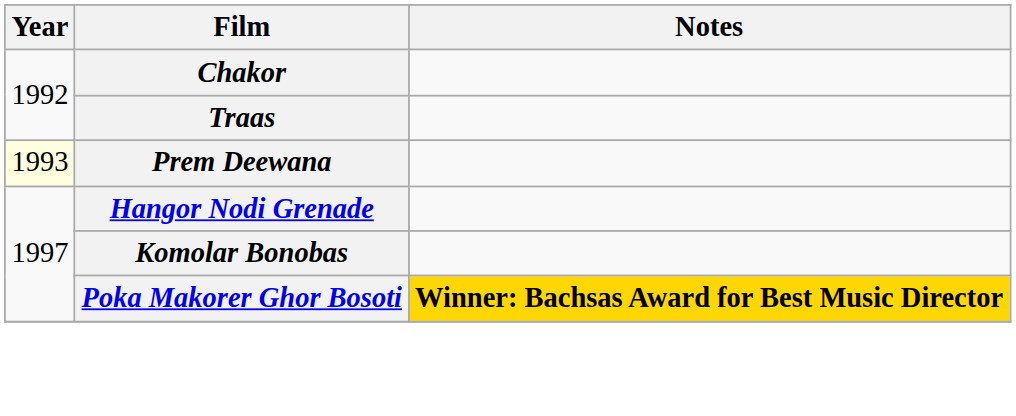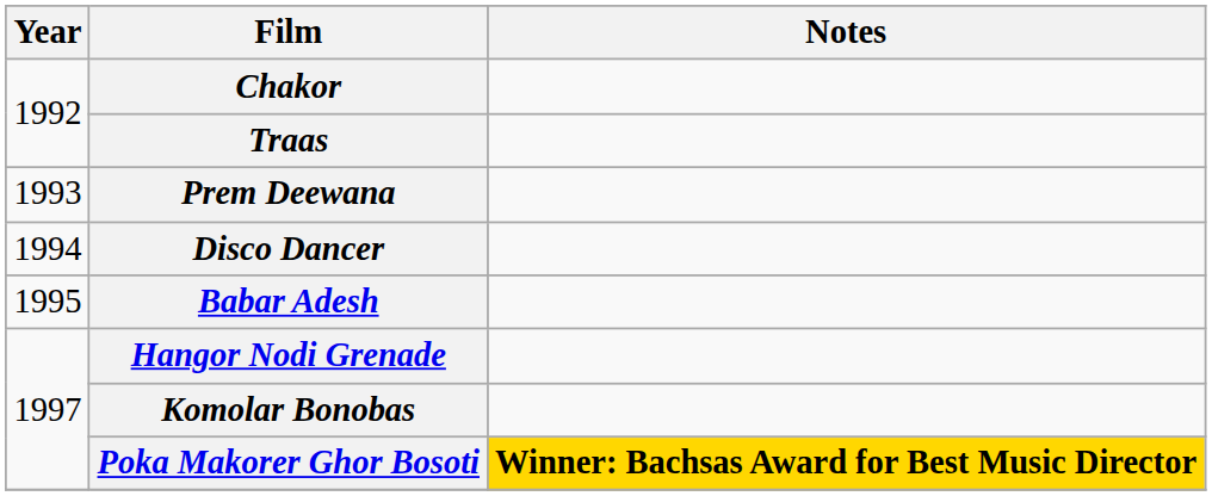Prem Deewana | Year: lightyellow background -> no background
+ row: 1994 | Disco Dancer
+ row: 1995 | Babar Adesh
